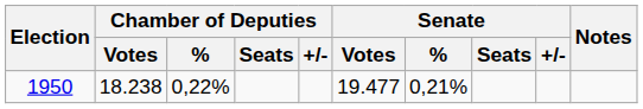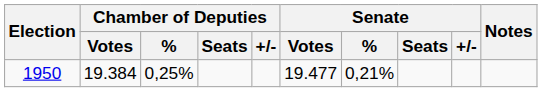1950 | Chamber of Deputies / Votes: 18.238 -> 19.384
1950 | Chamber of Deputies / %: 0,22% -> 0,25%
